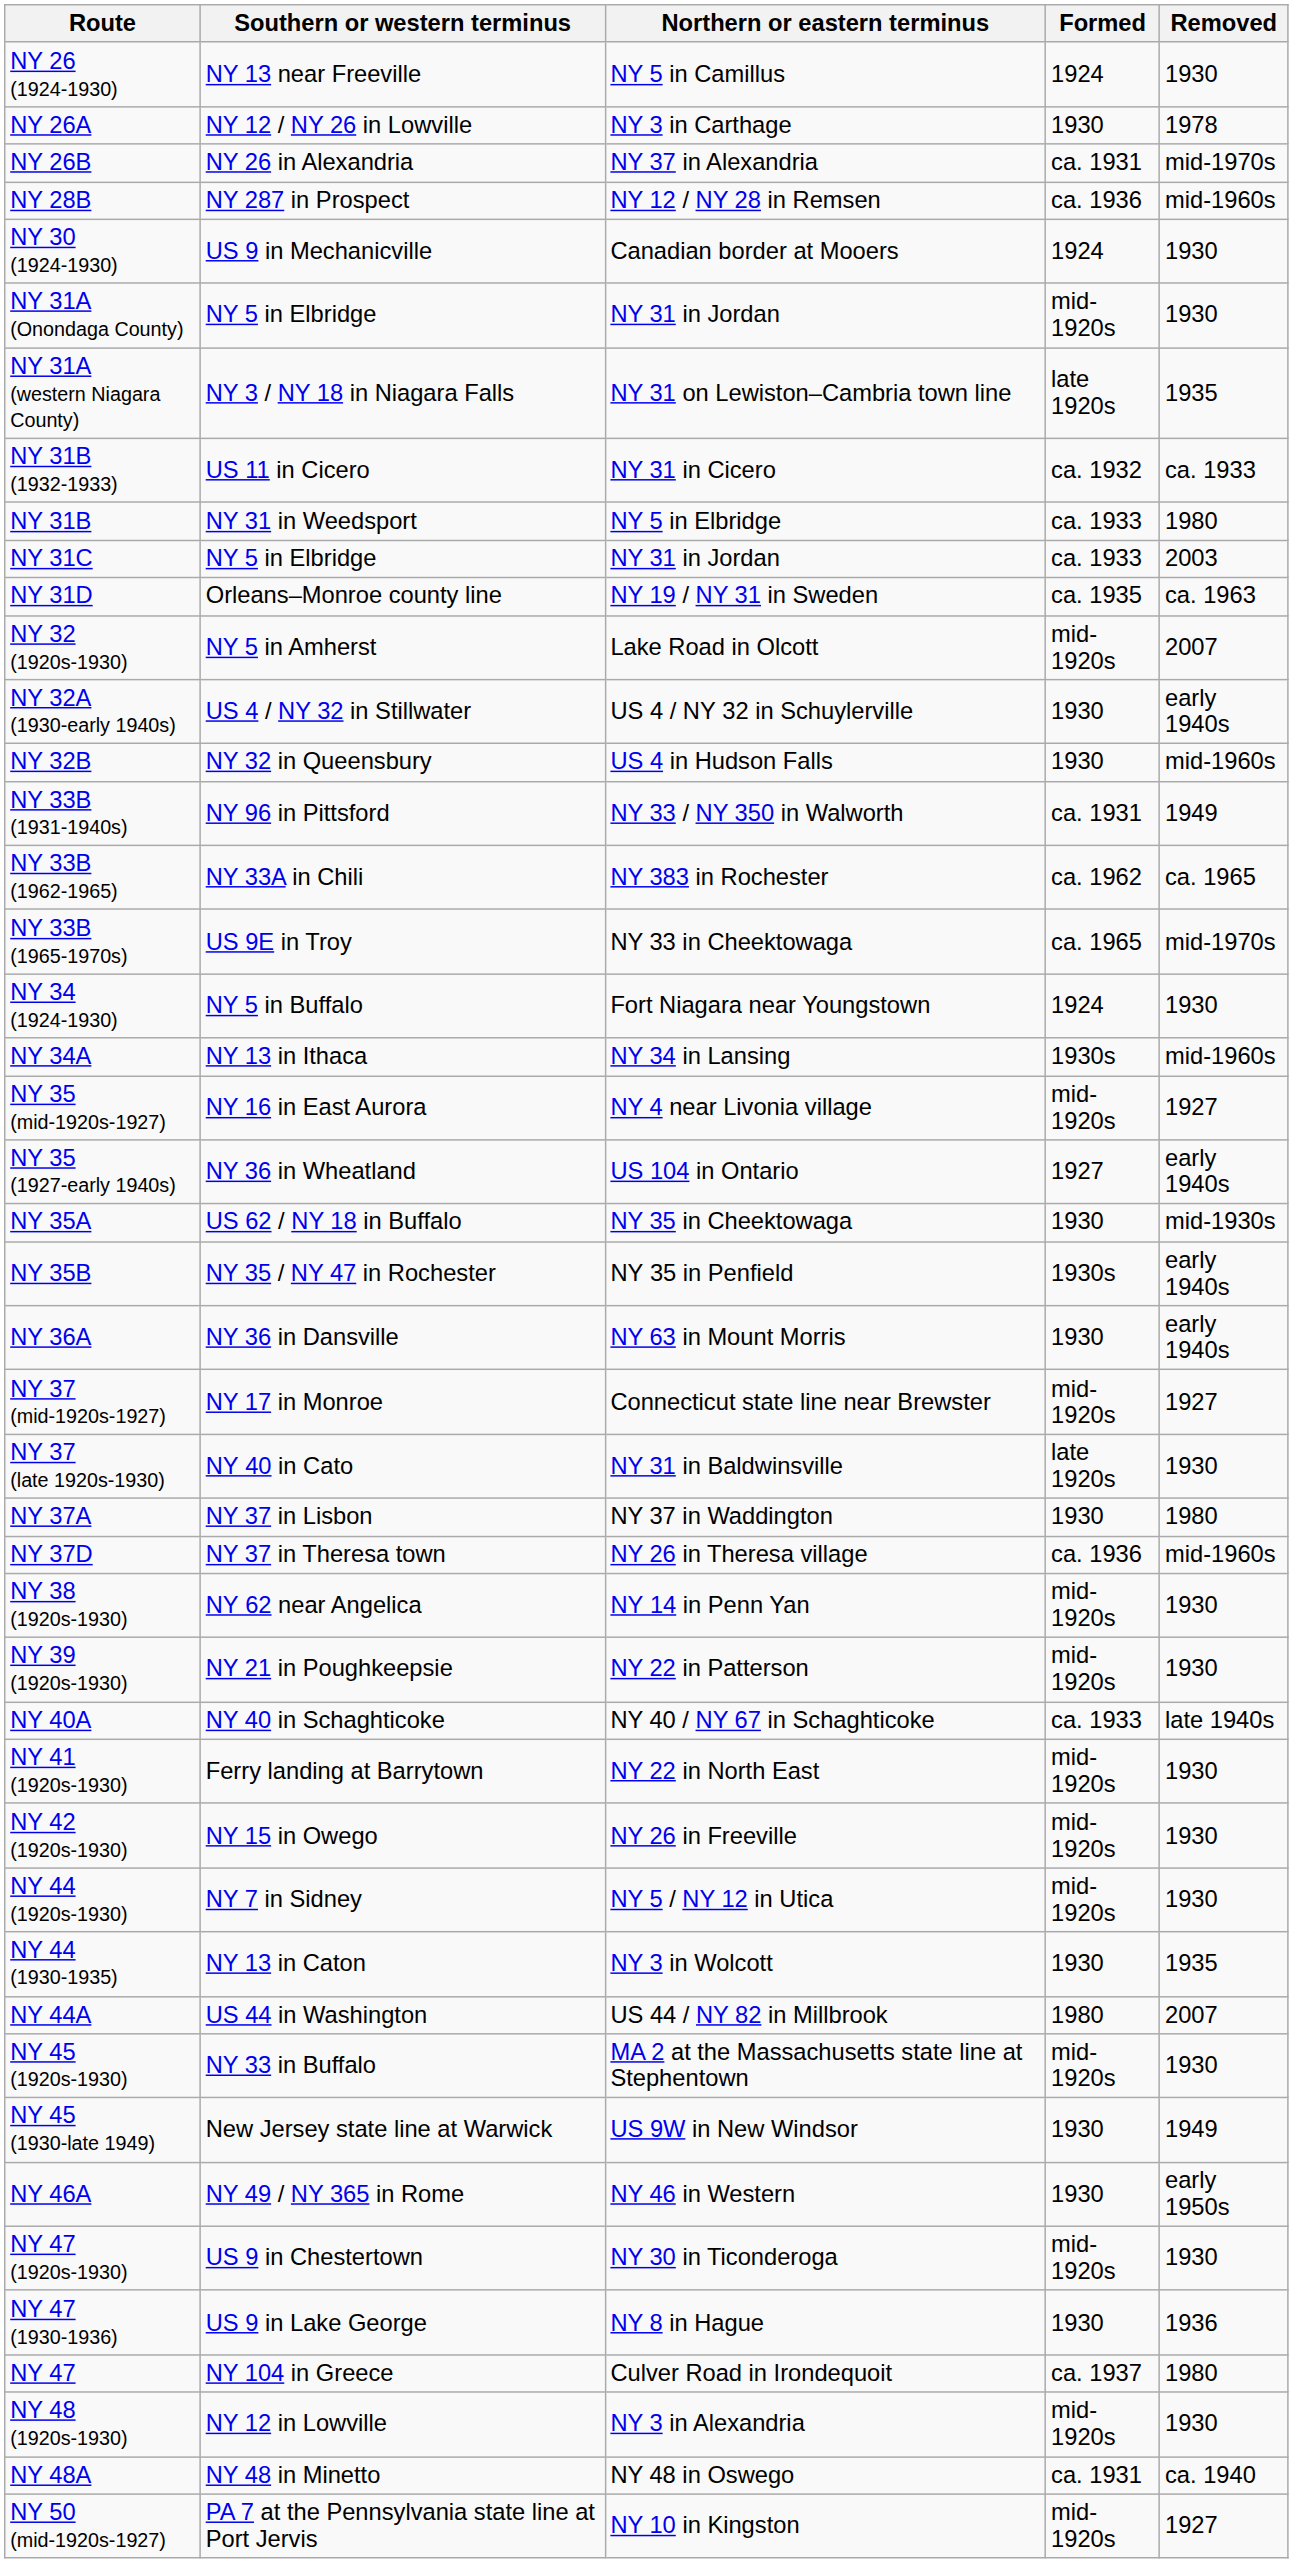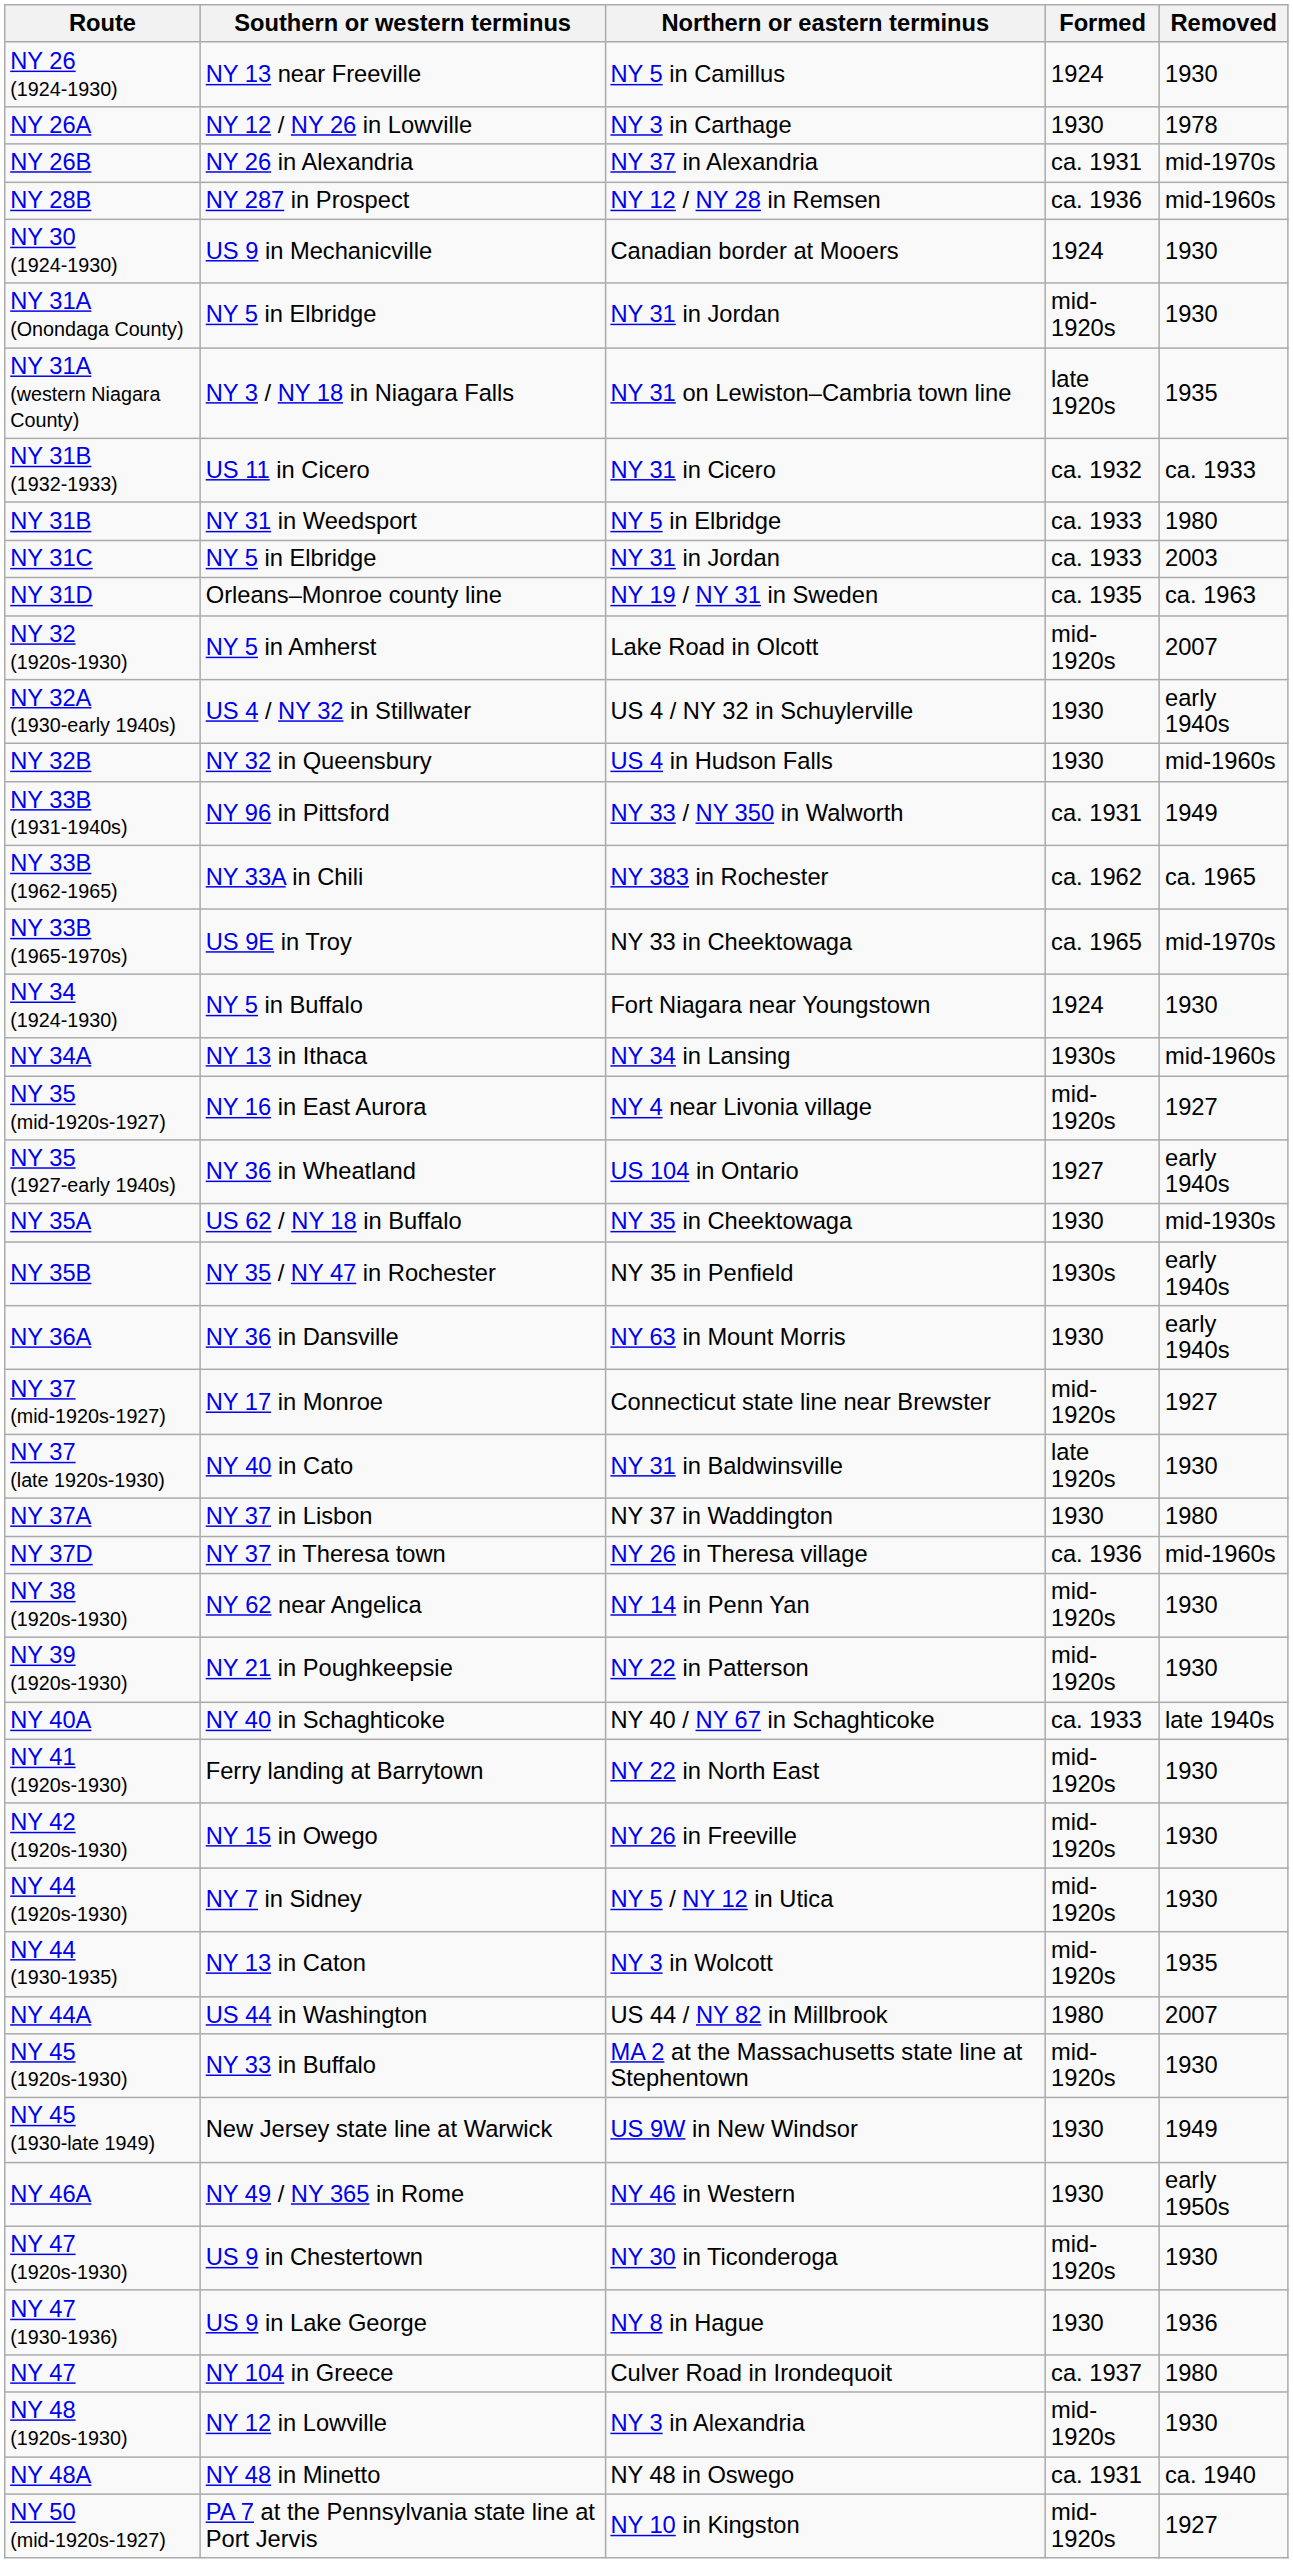NY 44 (1930-1935) | Formed: 1930 -> mid-1920s
